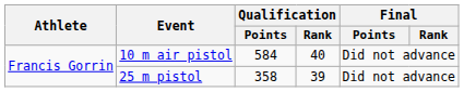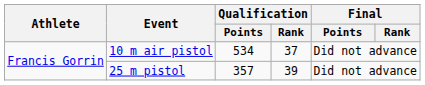10 m air pistol | Qualification / Points: 584 -> 534
10 m air pistol | Qualification / Rank: 40 -> 37
25 m pistol | Qualification / Points: 358 -> 357
